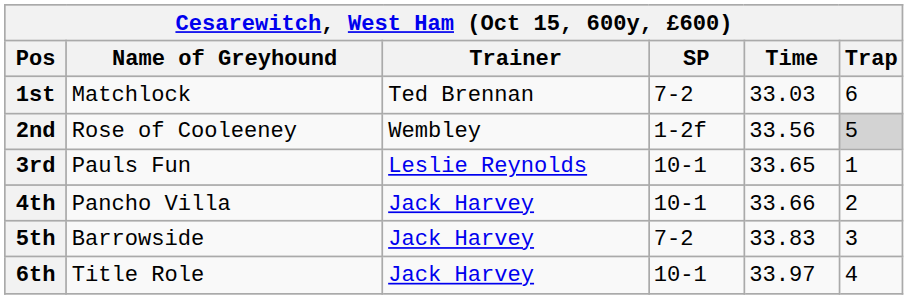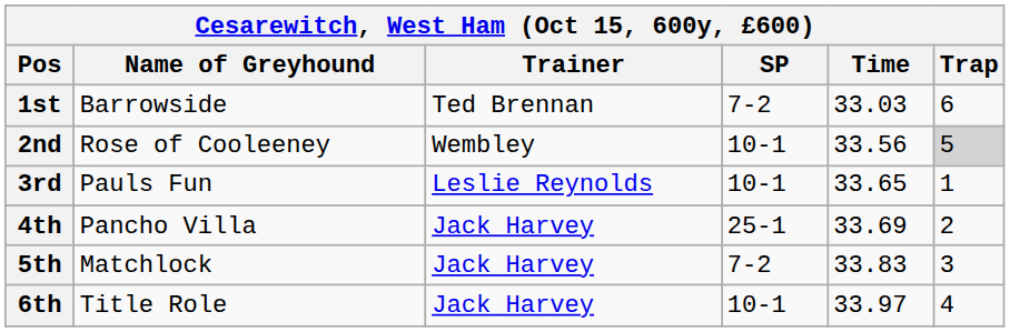1st | Name of Greyhound: Matchlock -> Barrowside
2nd | SP: 1-2f -> 10-1
4th | SP: 10-1 -> 25-1
4th | Time: 33.66 -> 33.69
5th | Name of Greyhound: Barrowside -> Matchlock
